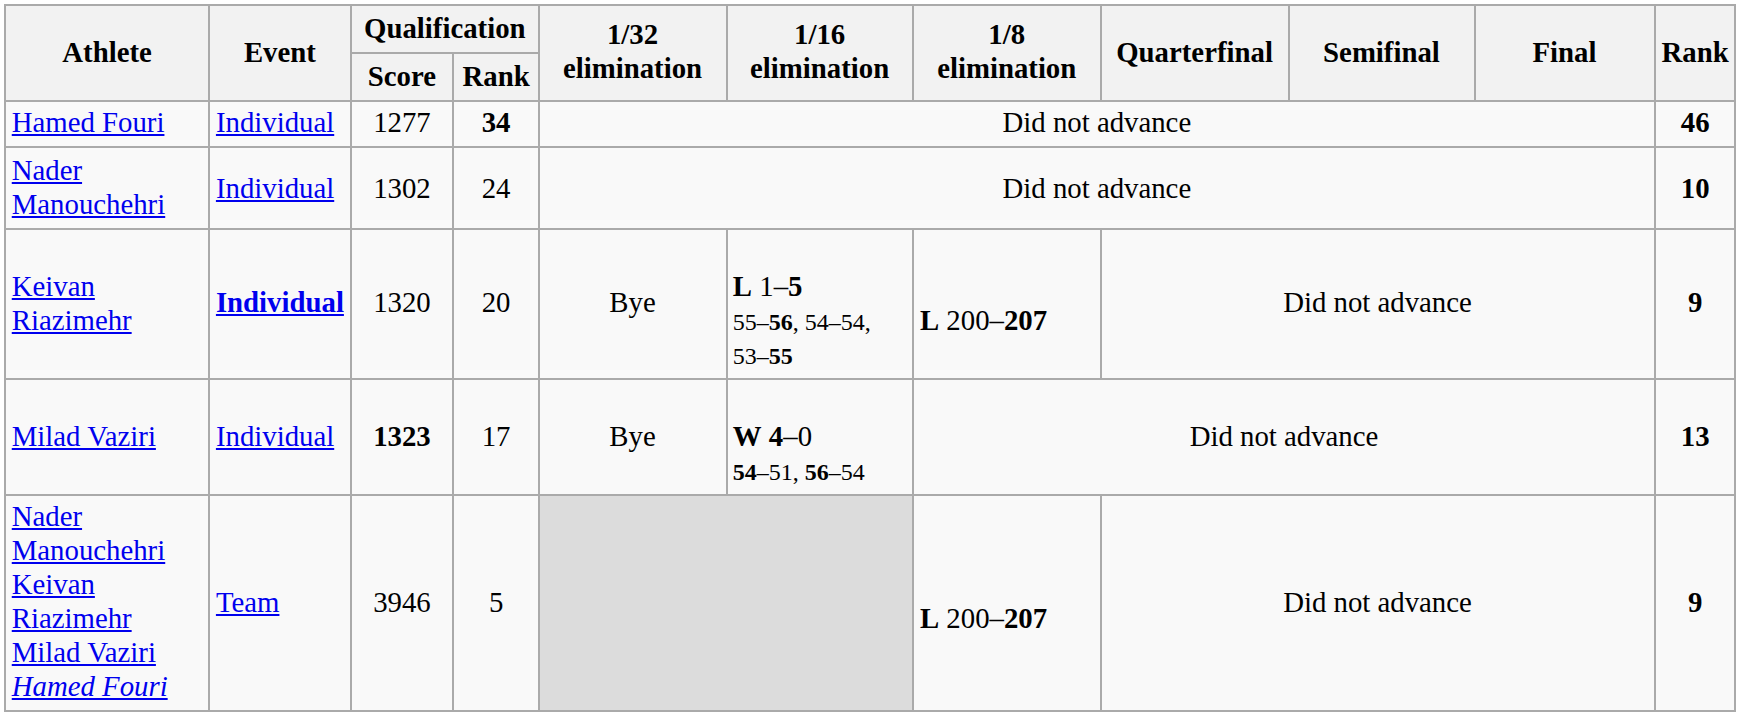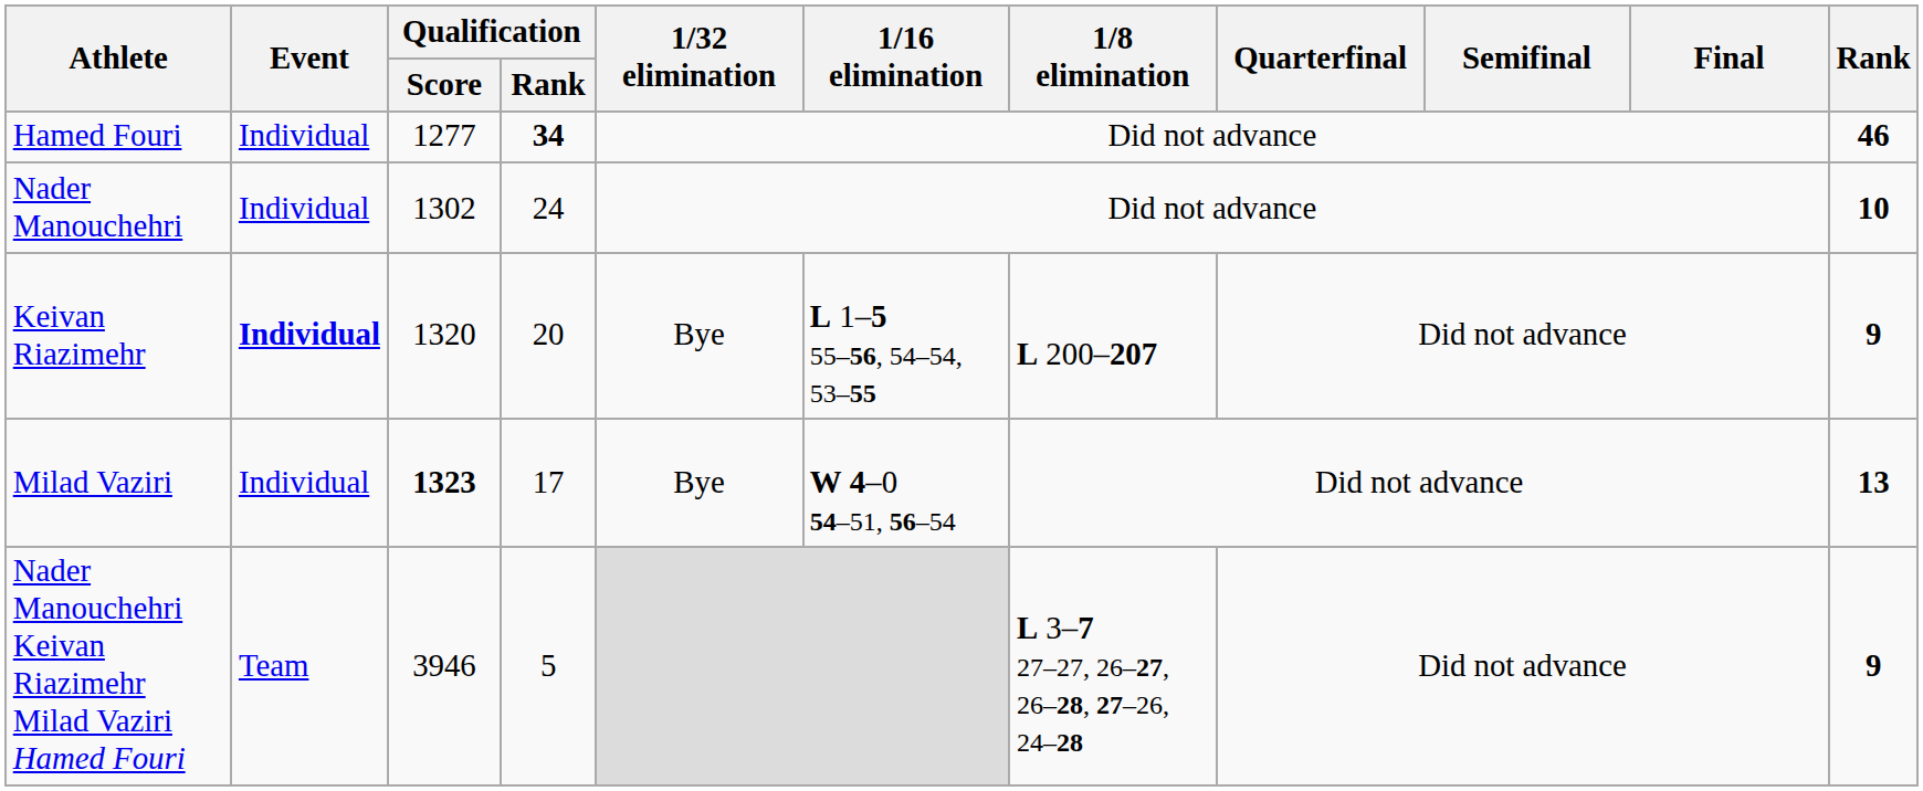Nader Manouchehri Keivan Riazimehr Milad Vaziri Hamed Fouri | 1/8 elimination: L 200–207 -> L 3–7 27–27, 26–27, 26–28, 27–26, 24–28
